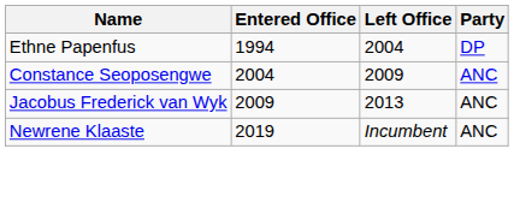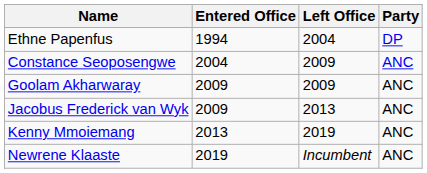+ row: Goolam Akharwaray | 2009 | 2009 | ANC
+ row: Kenny Mmoiemang | 2013 | 2019 | ANC
